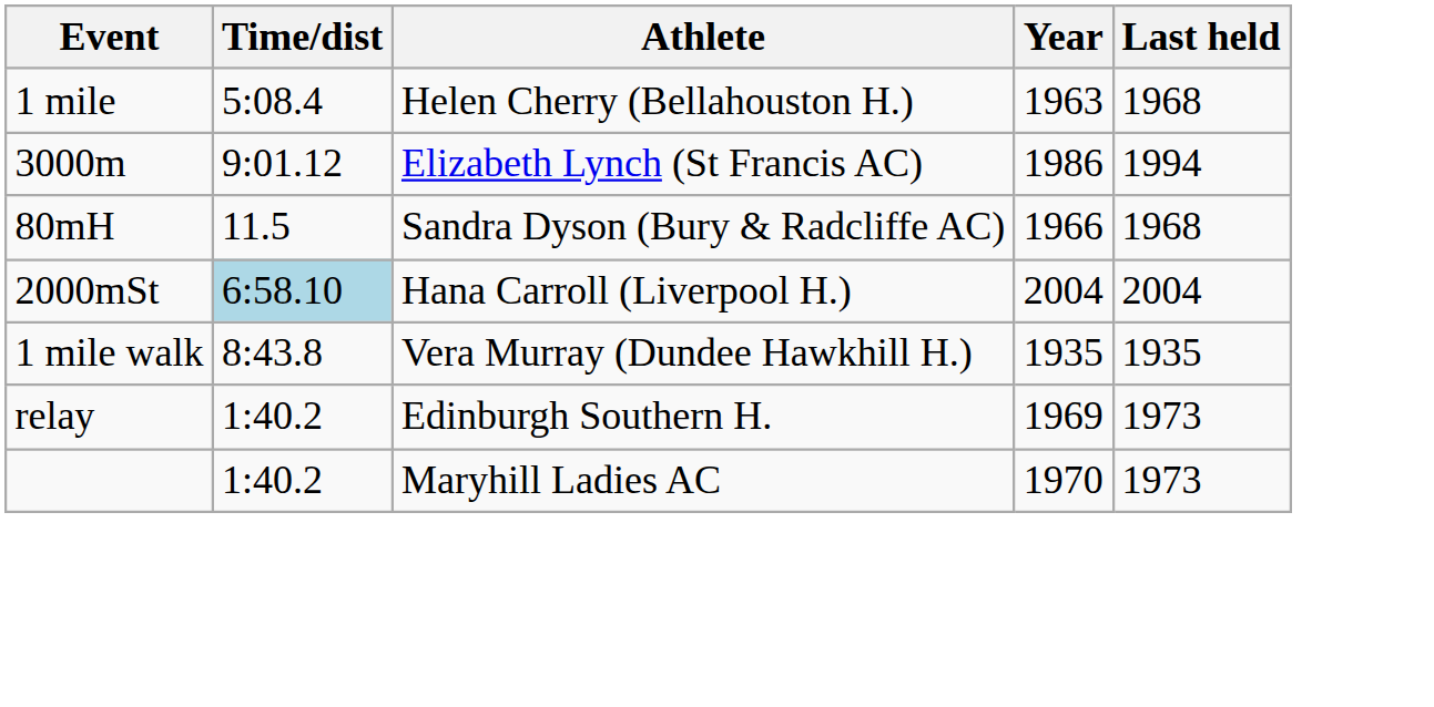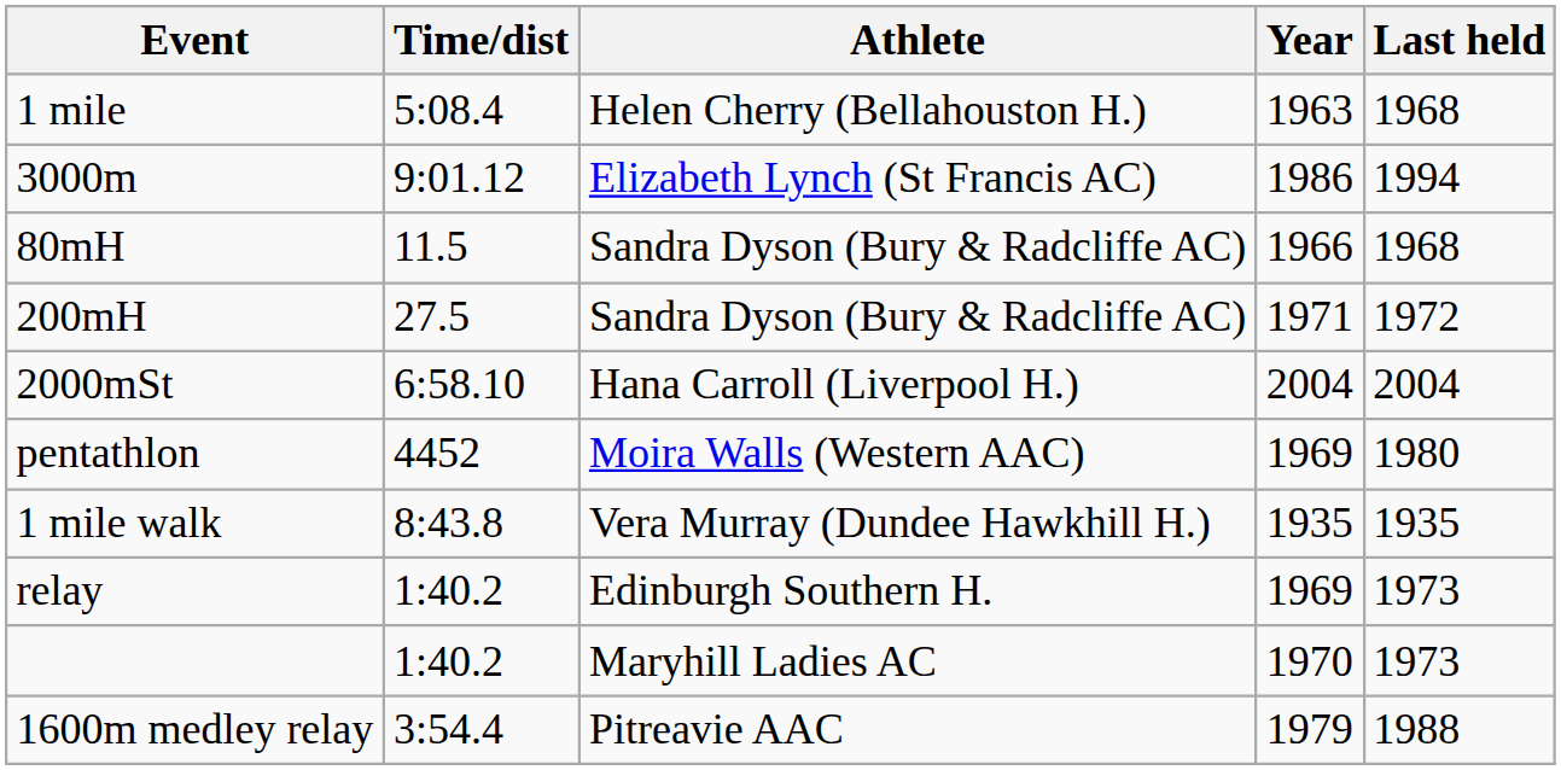+ row: 200mH | 27.5 | Sandra Dyson (Bury & Radcliffe AC) | 1971 | 1972
2000mSt | Time/dist: lightblue background -> no background
+ row: pentathlon | 4452 | Moira Walls (Western AAC) | 1969 | 1980
+ row: 1600m medley relay | 3:54.4 | Pitreavie AAC | 1979 | 1988
